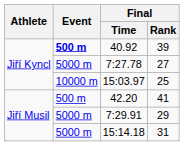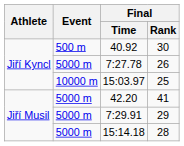40.92 | Event: bold -> normal
40.92 | Final / Rank: 39 -> 30
7:27.78 | Final / Rank: 27 -> 26
42.20 | Event: 500 m -> 5000 m
15:14.18 | Final / Rank: 31 -> 28
